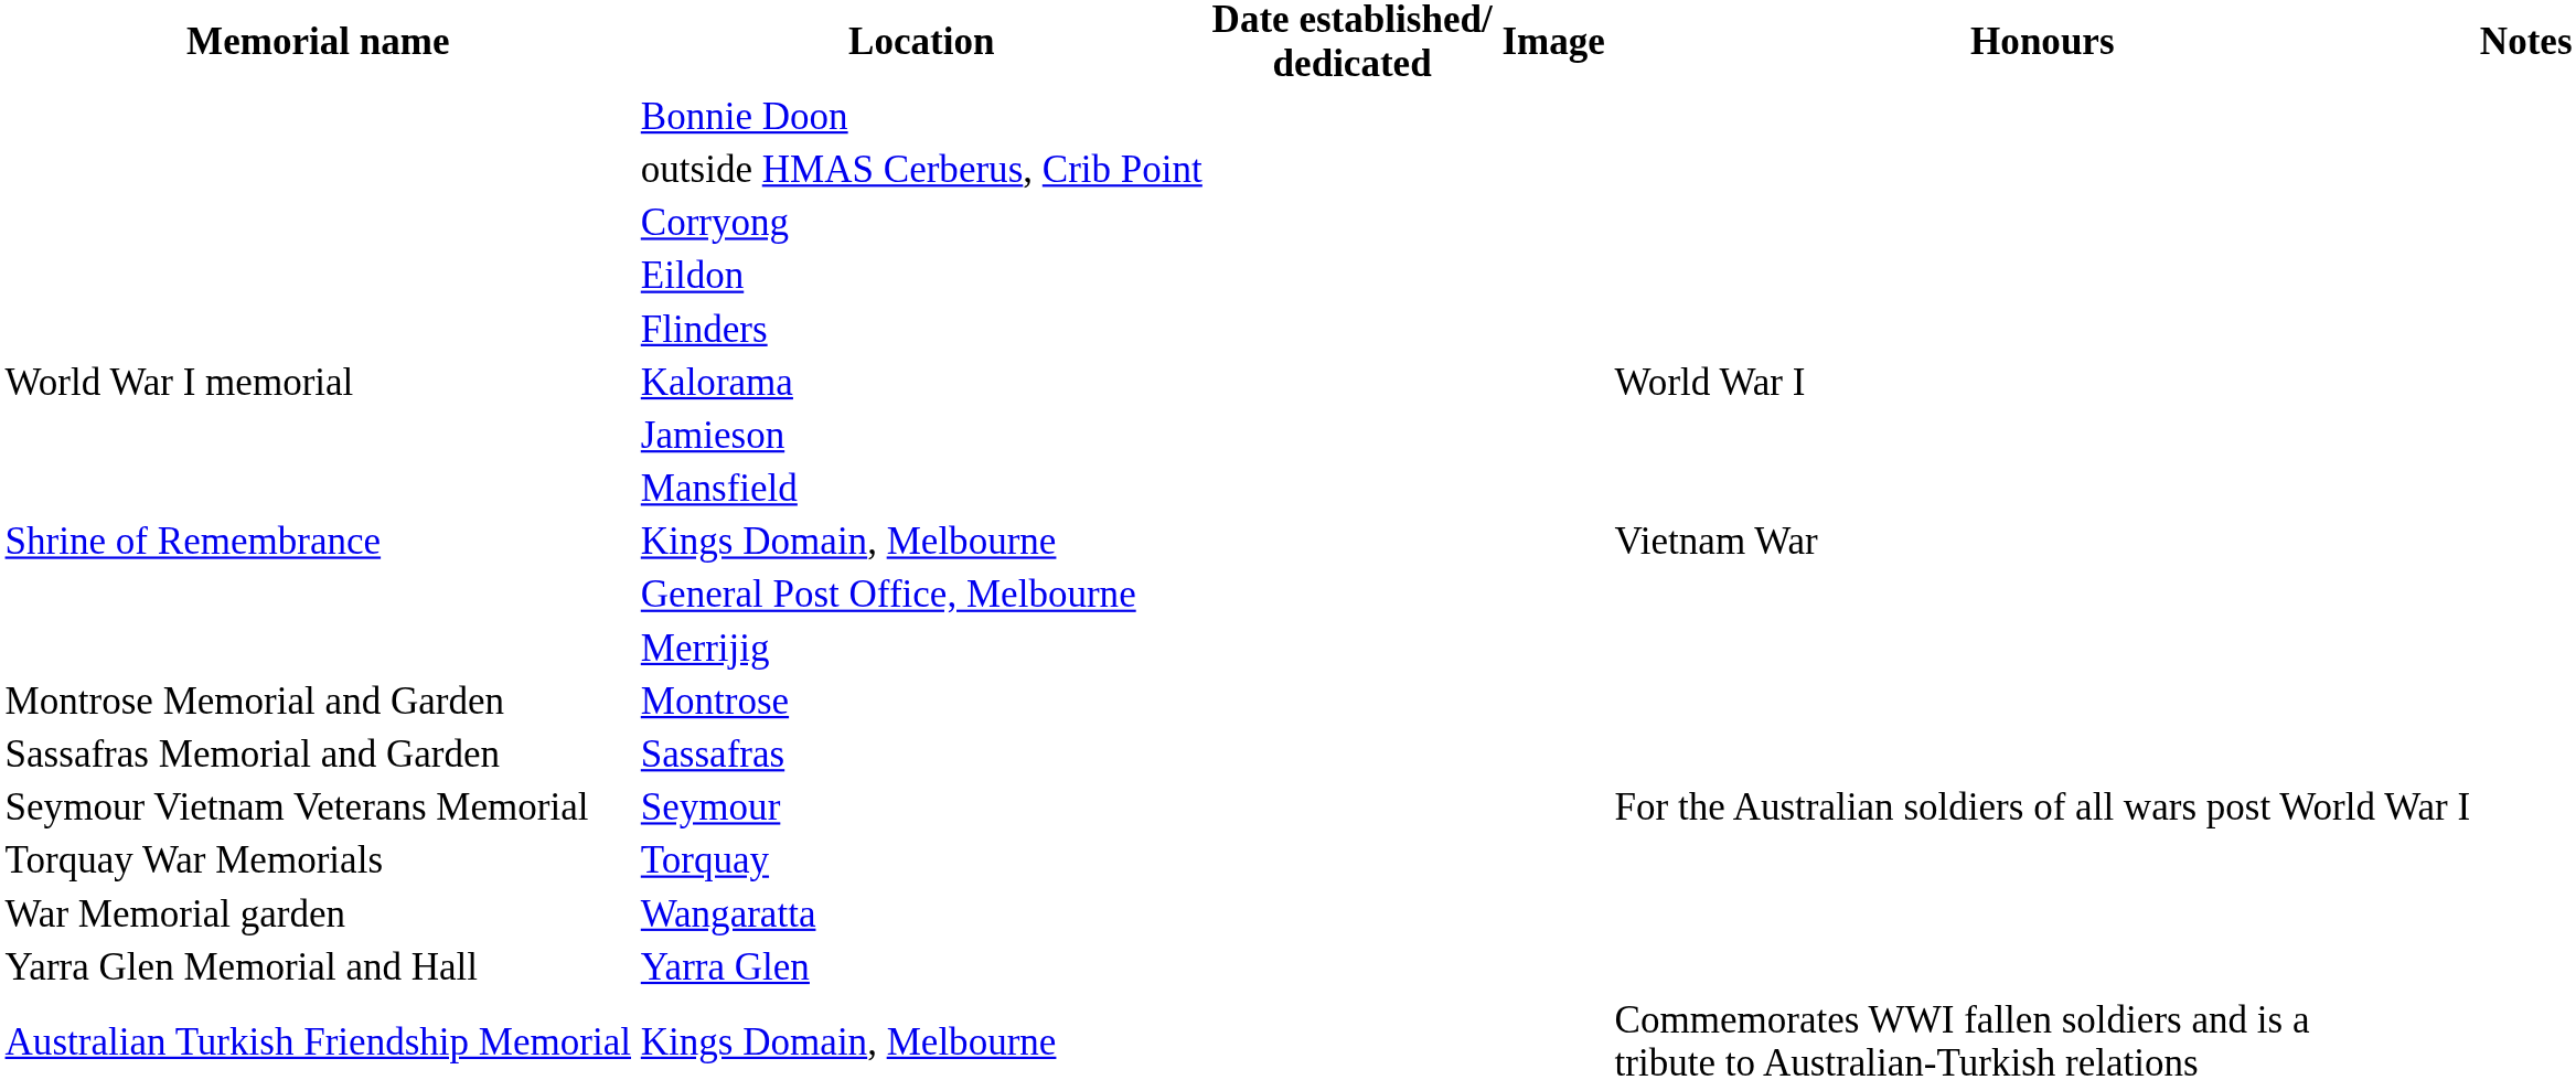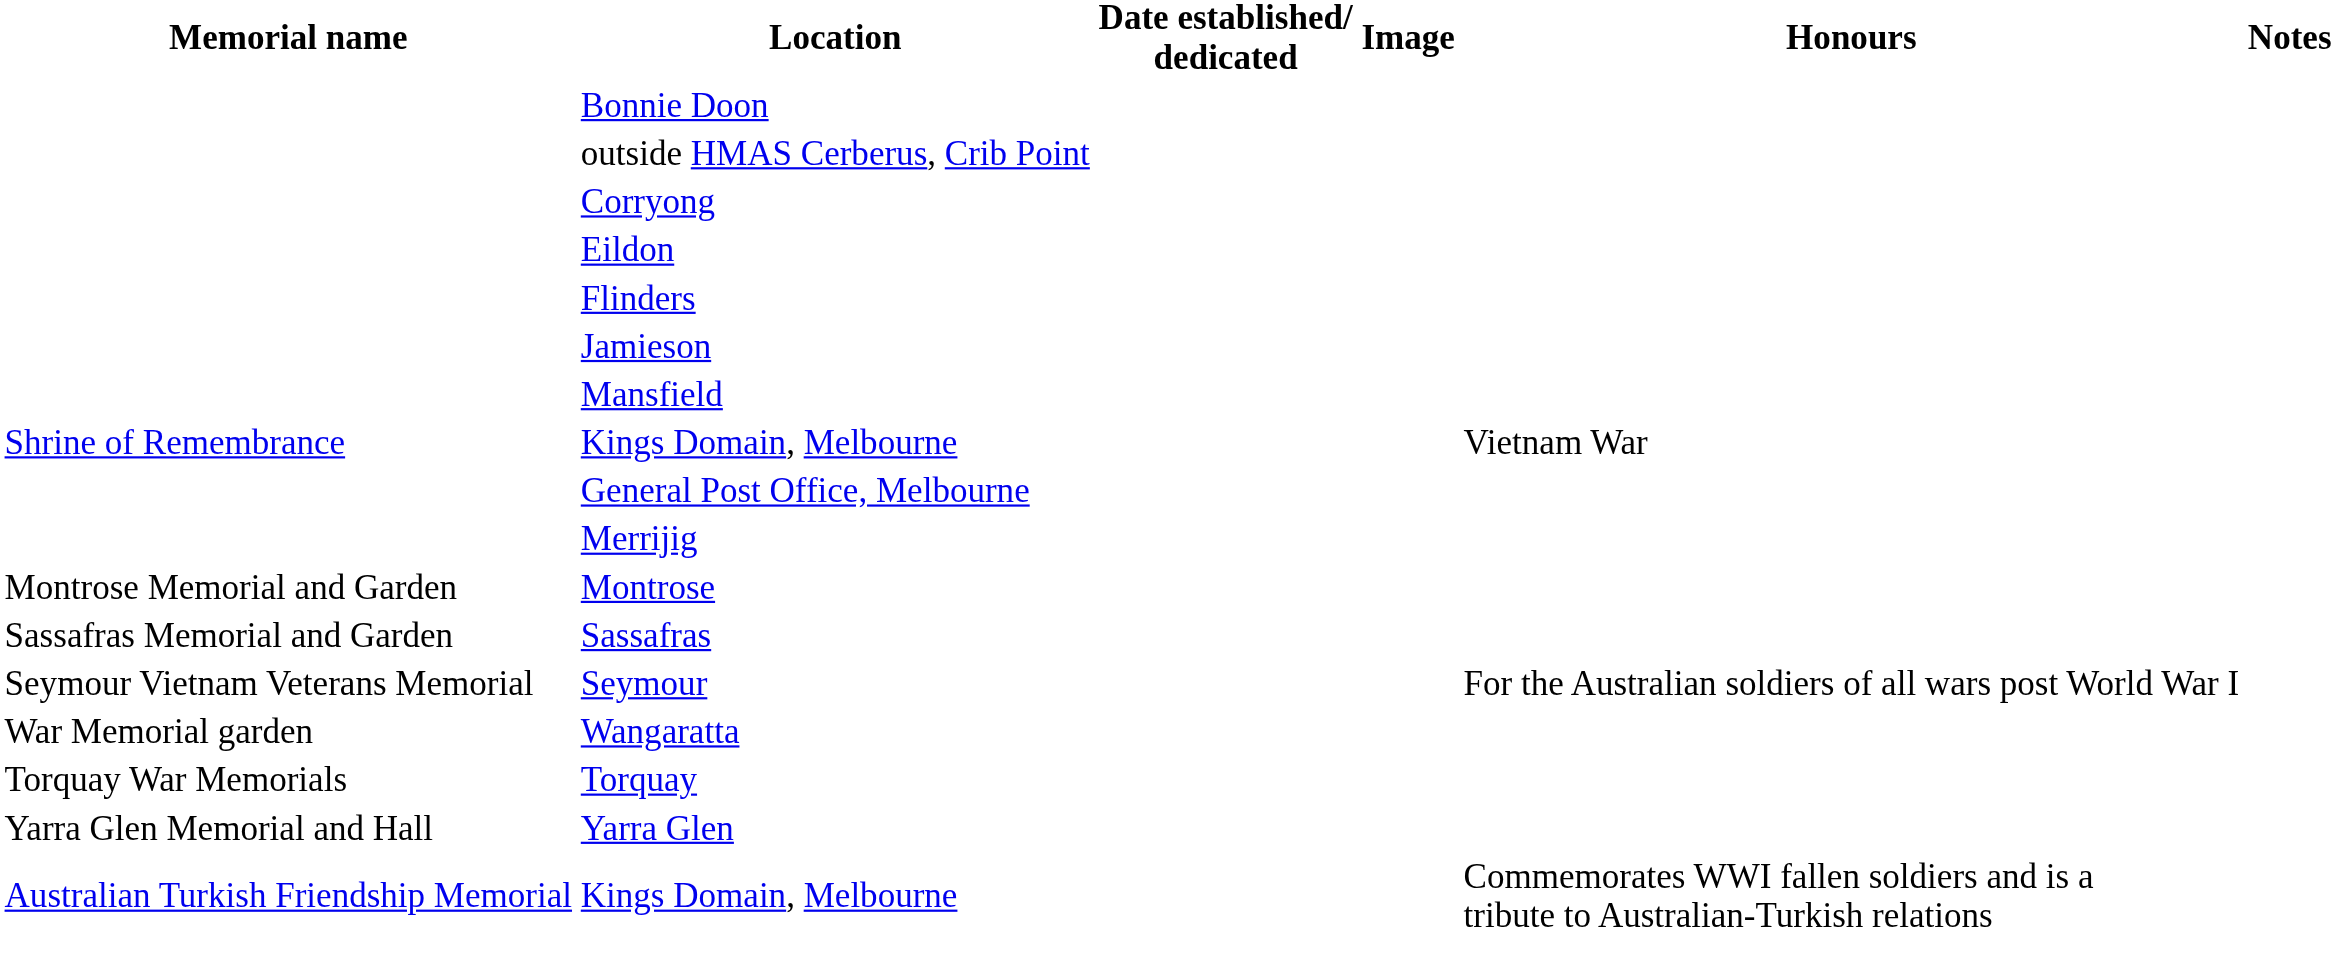- row: World War I memorial | Kalorama | World War I
rows swapped: Torquay <-> Wangaratta
